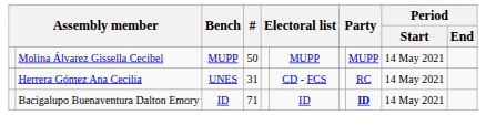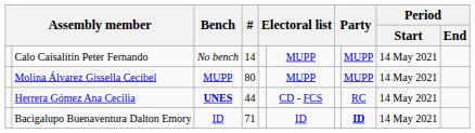+ row: Calo Caisalitin Peter Fernando | No bench | 14 | MUPP | MUPP | 14 May 2021
Molina Álvarez Gissella Cecibel | #: 50 -> 80
Herrera Gómez Ana Cecilia | Bench: normal -> bold
Herrera Gómez Ana Cecilia | #: 31 -> 44
